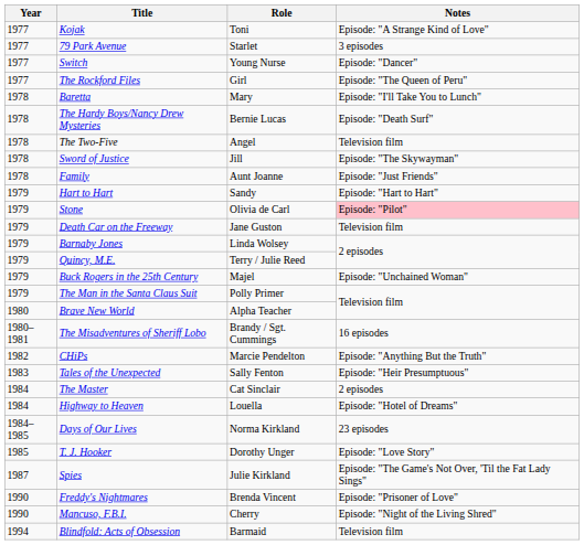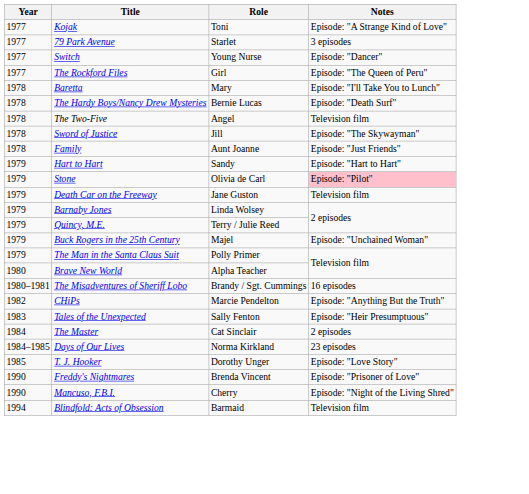- row: 1984 | Highway to Heaven | Louella | Episode: "Hotel of Dreams"
- row: 1987 | Spies | Julie Kirkland | Episode: "The Game's Not Over, 'Til the Fat Lady Sings"
